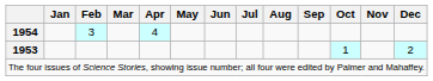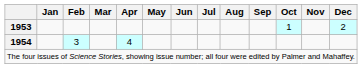rows swapped: 1953 <-> 1954
